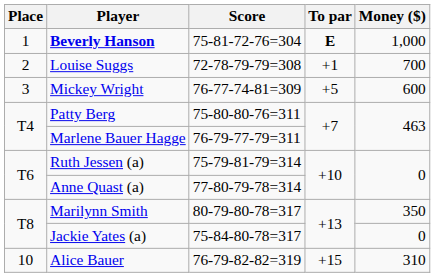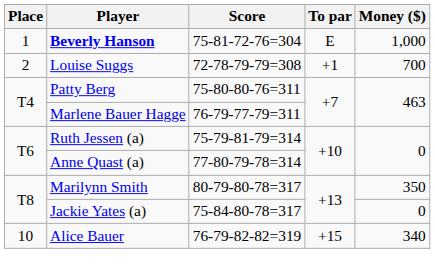Beverly Hanson | To par: bold -> normal
- row: 3 | Mickey Wright | 76-77-74-81=309 | +5 | 600
Alice Bauer | Money ($): 310 -> 340
